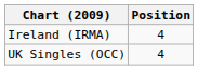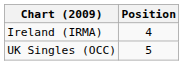UK Singles (OCC) | Position: 4 -> 5
